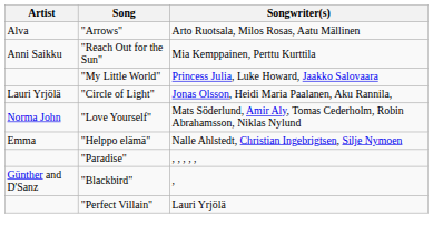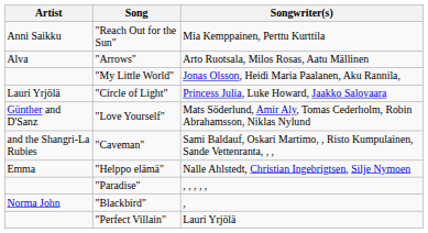rows swapped: "Arrows" <-> "Reach Out for the Sun"
"My Little World" | Songwriter(s): Princess Julia, Luke Howard, Jaakko Salovaara -> Jonas Olsson, Heidi Maria Paalanen, Aku Rannila,
"Circle of Light" | Songwriter(s): Jonas Olsson, Heidi Maria Paalanen, Aku Rannila, -> Princess Julia, Luke Howard, Jaakko Salovaara
"Love Yourself" | Artist: Norma John -> Günther and D'Sanz
+ row: and the Shangri-La Rubies | "Caveman" | Sami Baldauf, Oskari Martimo, , Risto Kumpulainen, Sande Vettenranta, , ,
"Blackbird" | Artist: Günther and D'Sanz -> Norma John
